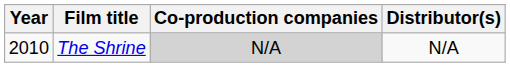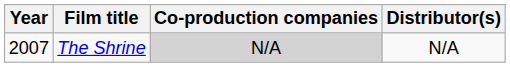The Shrine | Year: 2010 -> 2007
